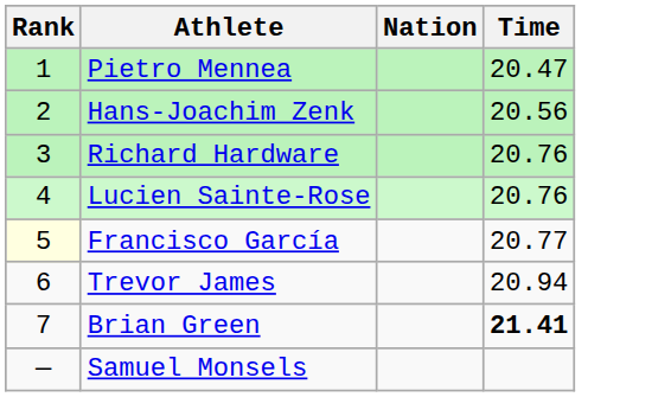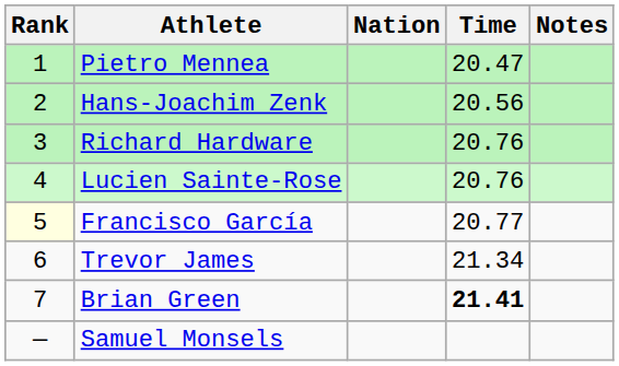+ column: Notes
Trevor James | Time: 20.94 -> 21.34
